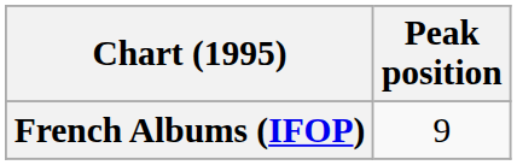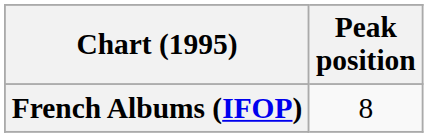French Albums (IFOP) | Peak position: 9 -> 8
